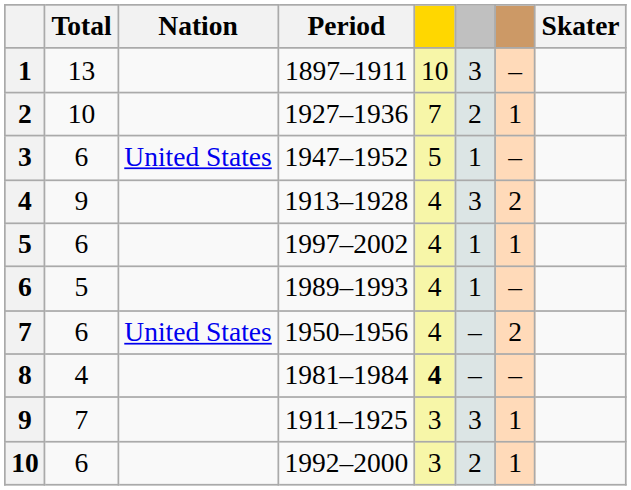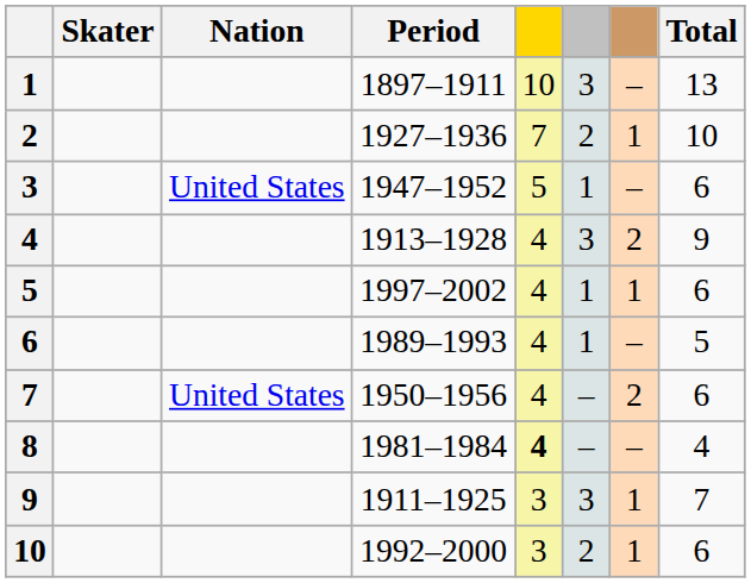columns swapped: Skater <-> Total
